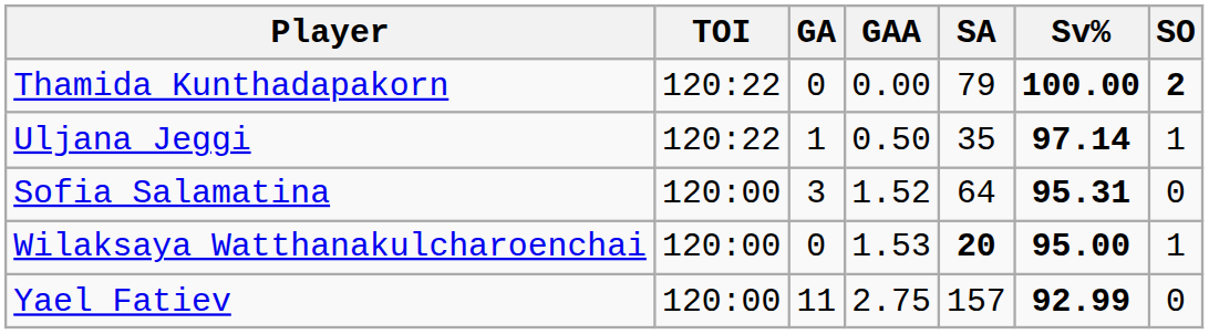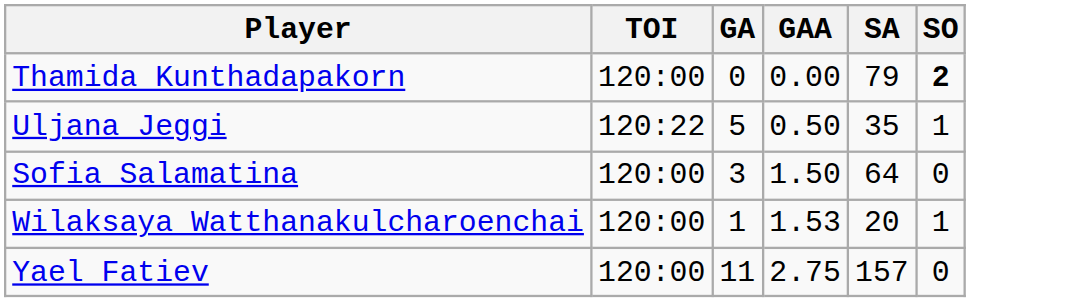- column: Sv% | 100.00 | 97.14 | 95.31 | 95.00 | 92.99
Thamida Kunthadapakorn | TOI: 120:22 -> 120:00
Uljana Jeggi | GA: 1 -> 5
Sofia Salamatina | GAA: 1.52 -> 1.50
Wilaksaya Watthanakulcharoenchai | GA: 0 -> 1
Wilaksaya Watthanakulcharoenchai | SA: bold -> normal
